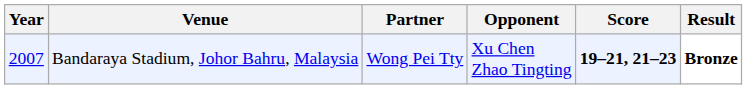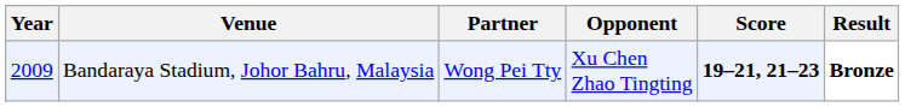Bandaraya Stadium, Johor Bahru, Malaysia | Year: 2007 -> 2009
